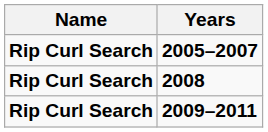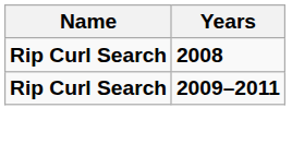- row: Rip Curl Search | 2005–2007
